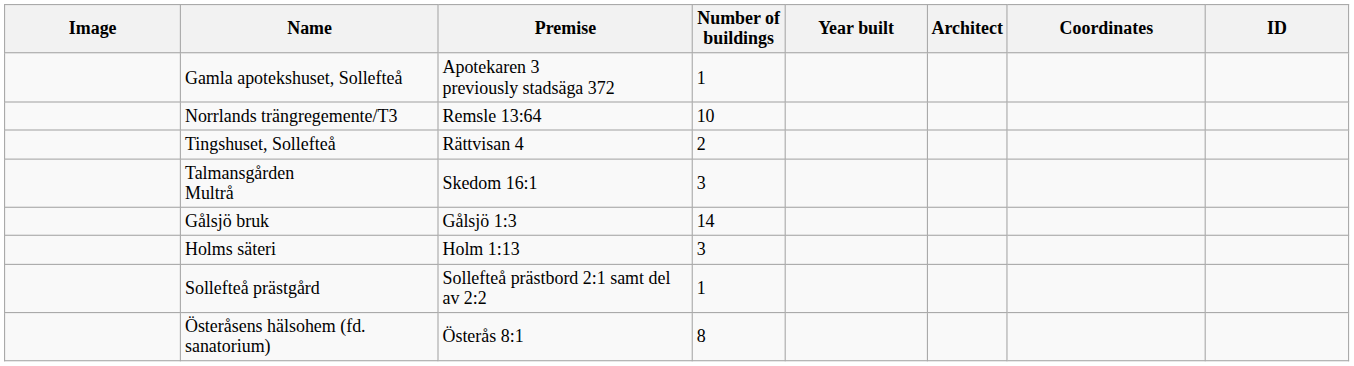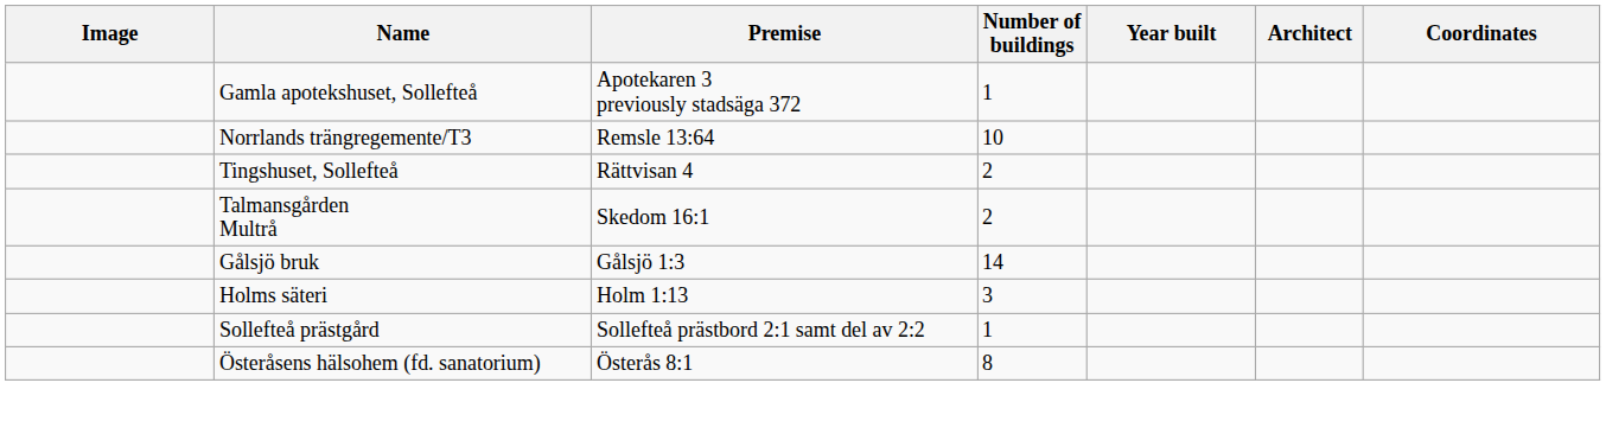- column: ID
Talmansgården Multrå | Number of buildings: 3 -> 2
